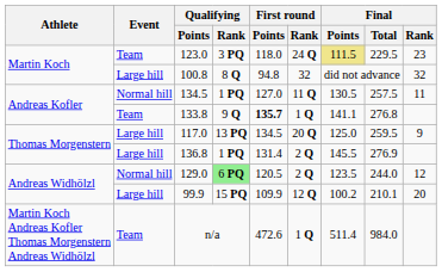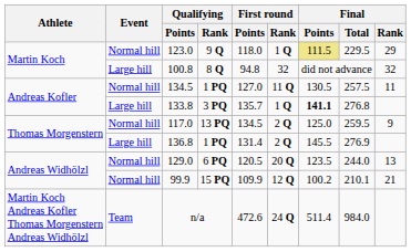123.0 | Event: Team -> Normal hill
123.0 | Qualifying / Rank: 3 PQ -> 9 Q
123.0 | First round / Rank: 24 Q -> 1 Q
123.0 | Final / Rank: 23 -> 29
133.8 | Event: Team -> Large hill
133.8 | Qualifying / Rank: 9 Q -> 3 PQ
133.8 | First round / Points: bold -> normal
133.8 | Final / Points: normal -> bold
117.0 | Event: Large hill -> Normal hill
117.0 | First round / Rank: 20 Q -> 2 Q
129.0 | Qualifying / Rank: lightgreen background -> no background
129.0 | First round / Rank: 2 Q -> 20 Q
129.0 | Final / Rank: 12 -> 13
99.9 | Event: Large hill -> Normal hill
99.9 | Final / Rank: 20 -> 21
n/a | First round / Rank: 1 Q -> 24 Q
